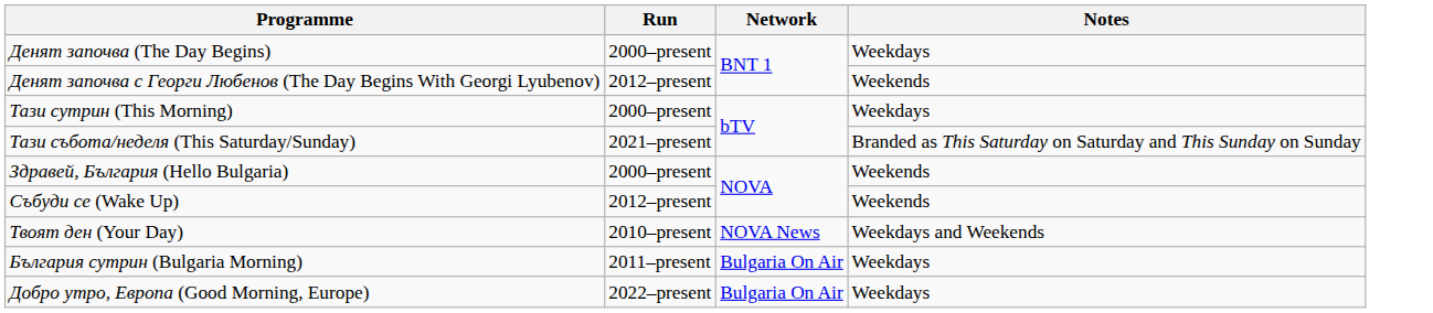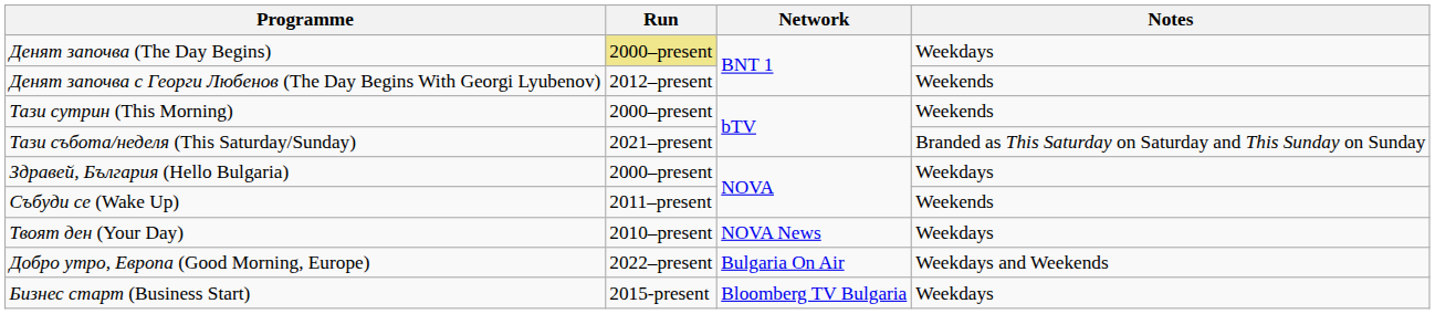Денят започва (The Day Begins) | Run: no background -> khaki background
Тази сутрин (This Morning) | Notes: Weekdays -> Weekends
Здравей, България (Hello Bulgaria) | Notes: Weekends -> Weekdays
Събуди се (Wake Up) | Run: 2012–present -> 2011–present
Твоят ден (Your Day) | Notes: Weekdays and Weekends -> Weekdays
- row: България сутрин (Bulgaria Morning) | 2011–present | Bulgaria On Air | Weekdays
Добро утро, Европа (Good Morning, Europe) | Notes: Weekdays -> Weekdays and Weekends
+ row: Бизнес старт (Business Start) | 2015-present | Bloomberg TV Bulgaria | Weekdays
